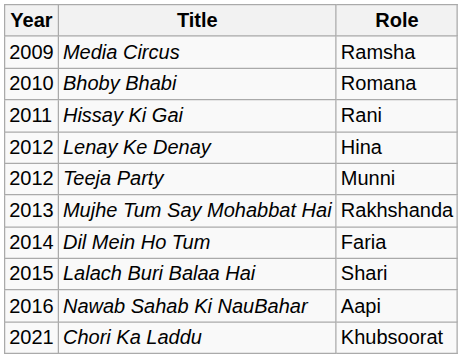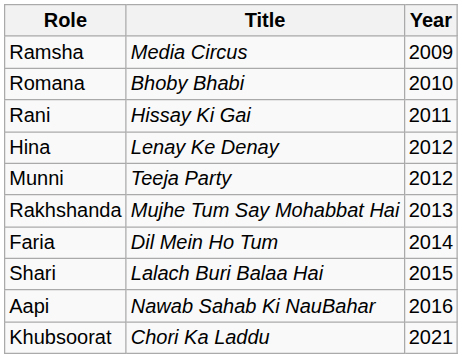columns swapped: Year <-> Role
